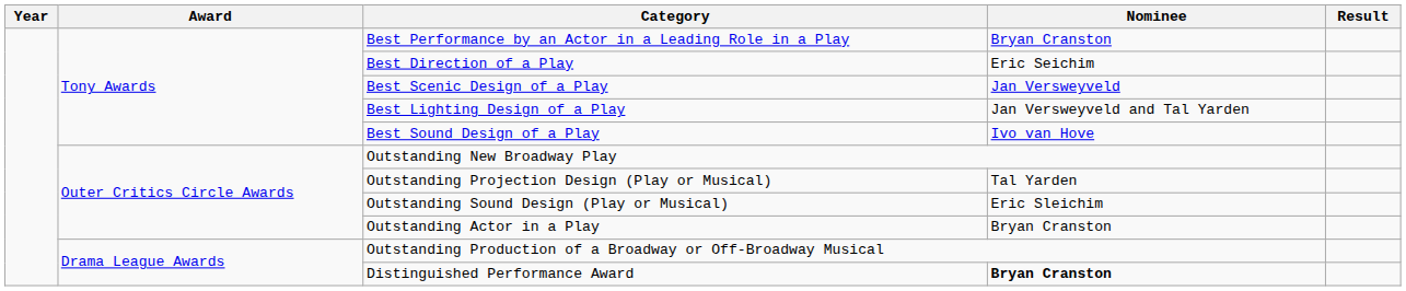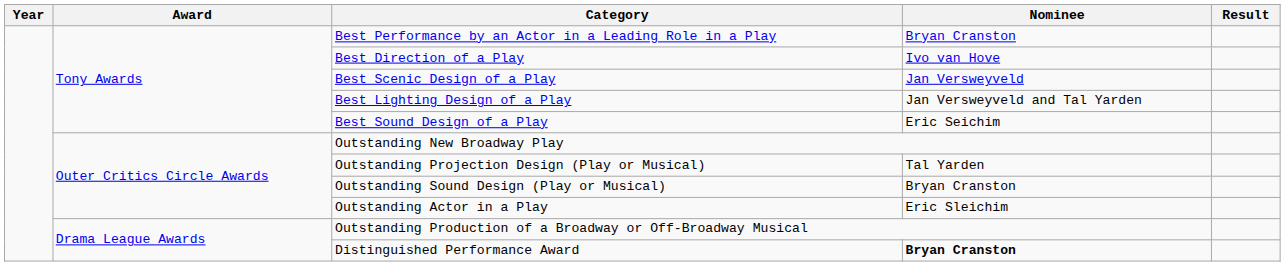Best Direction of a Play | Nominee: Eric Seichim -> Ivo van Hove
Best Sound Design of a Play | Nominee: Ivo van Hove -> Eric Seichim
Outstanding Sound Design (Play or Musical) | Nominee: Eric Sleichim -> Bryan Cranston
Outstanding Actor in a Play | Nominee: Bryan Cranston -> Eric Sleichim
